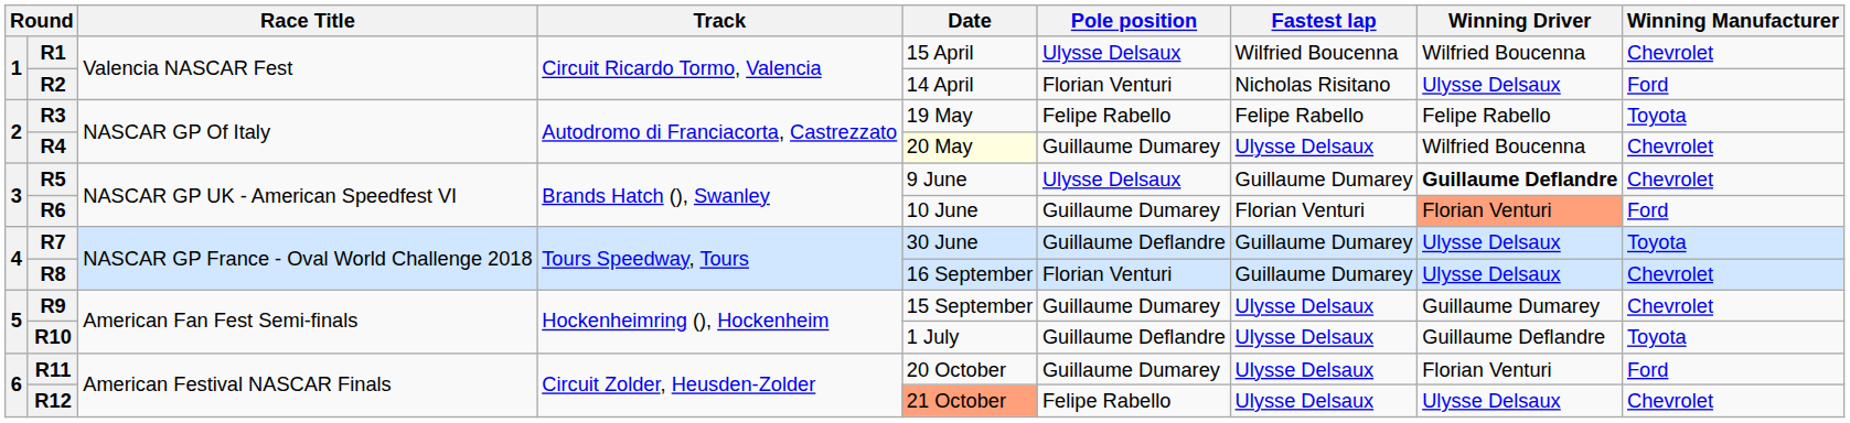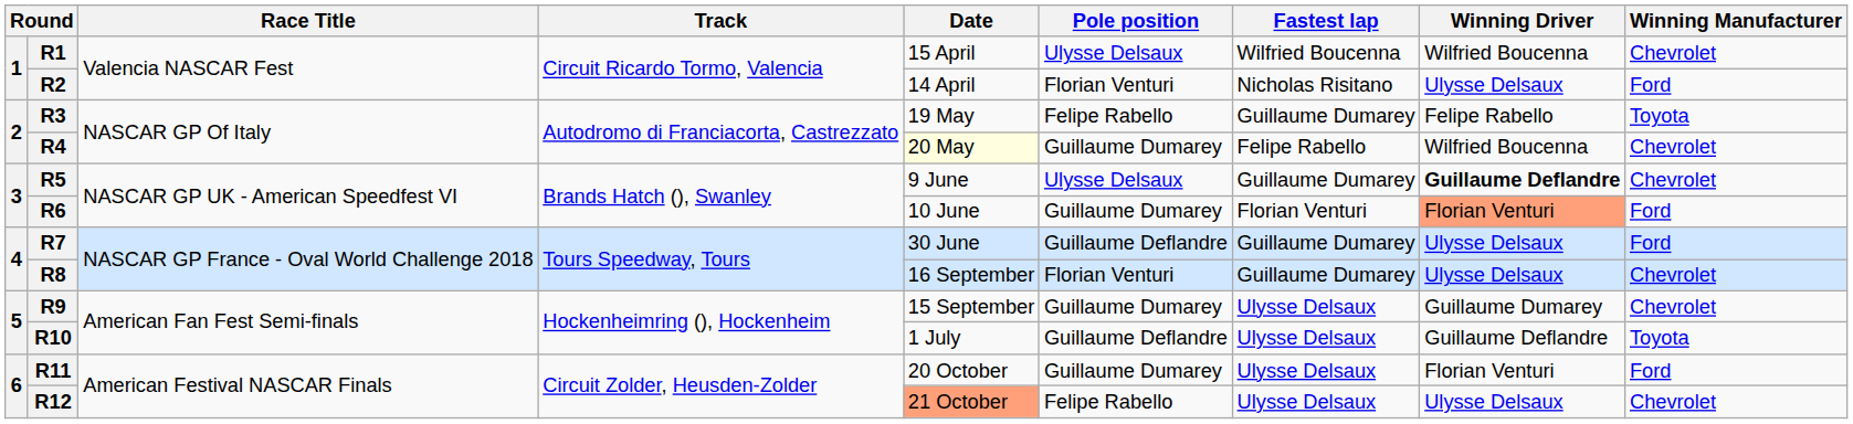R3 | Fastest lap: Felipe Rabello -> Guillaume Dumarey
R4 | Fastest lap: Ulysse Delsaux -> Felipe Rabello
R7 | Winning Manufacturer: Toyota -> Ford
